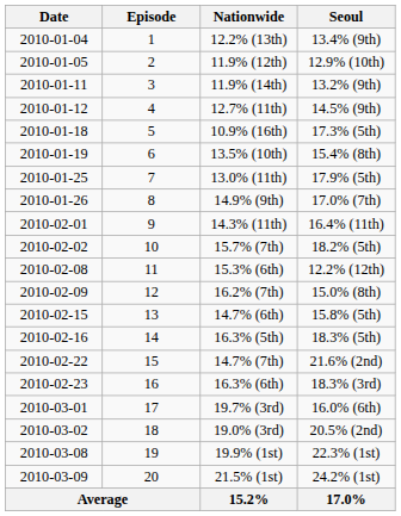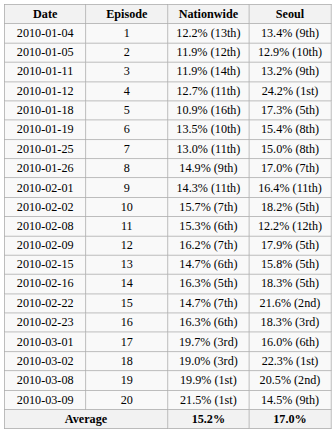12.7% (11th) | Seoul: 14.5% (9th) -> 24.2% (1st)
13.0% (11th) | Seoul: 17.9% (5th) -> 15.0% (8th)
16.2% (7th) | Seoul: 15.0% (8th) -> 17.9% (5th)
19.0% (3rd) | Seoul: 20.5% (2nd) -> 22.3% (1st)
19.9% (1st) | Seoul: 22.3% (1st) -> 20.5% (2nd)
21.5% (1st) | Seoul: 24.2% (1st) -> 14.5% (9th)
